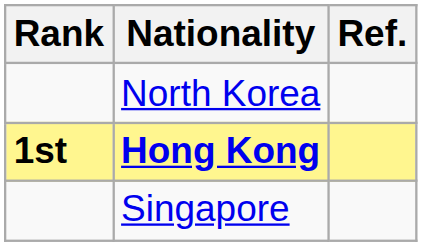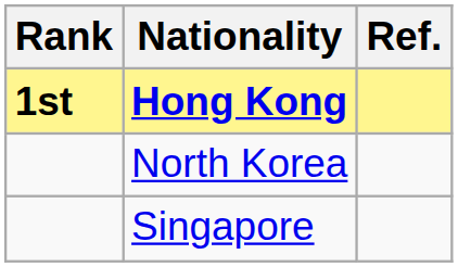rows swapped: Hong Kong <-> North Korea
